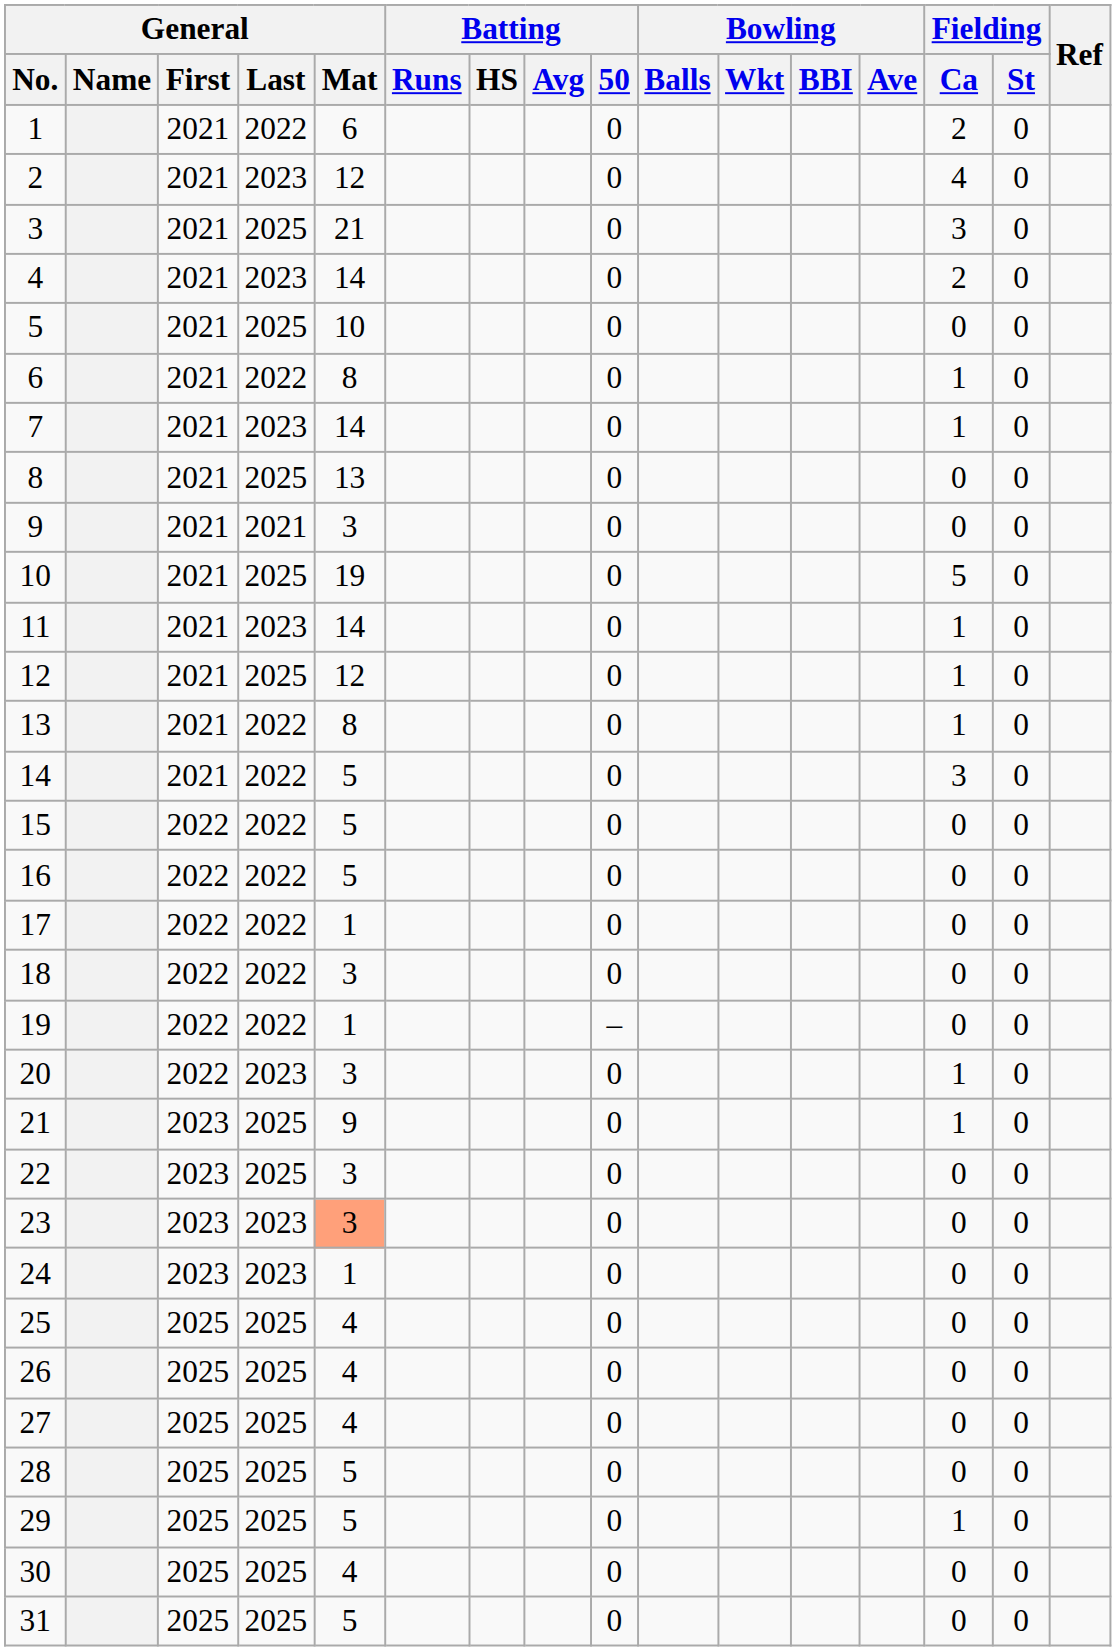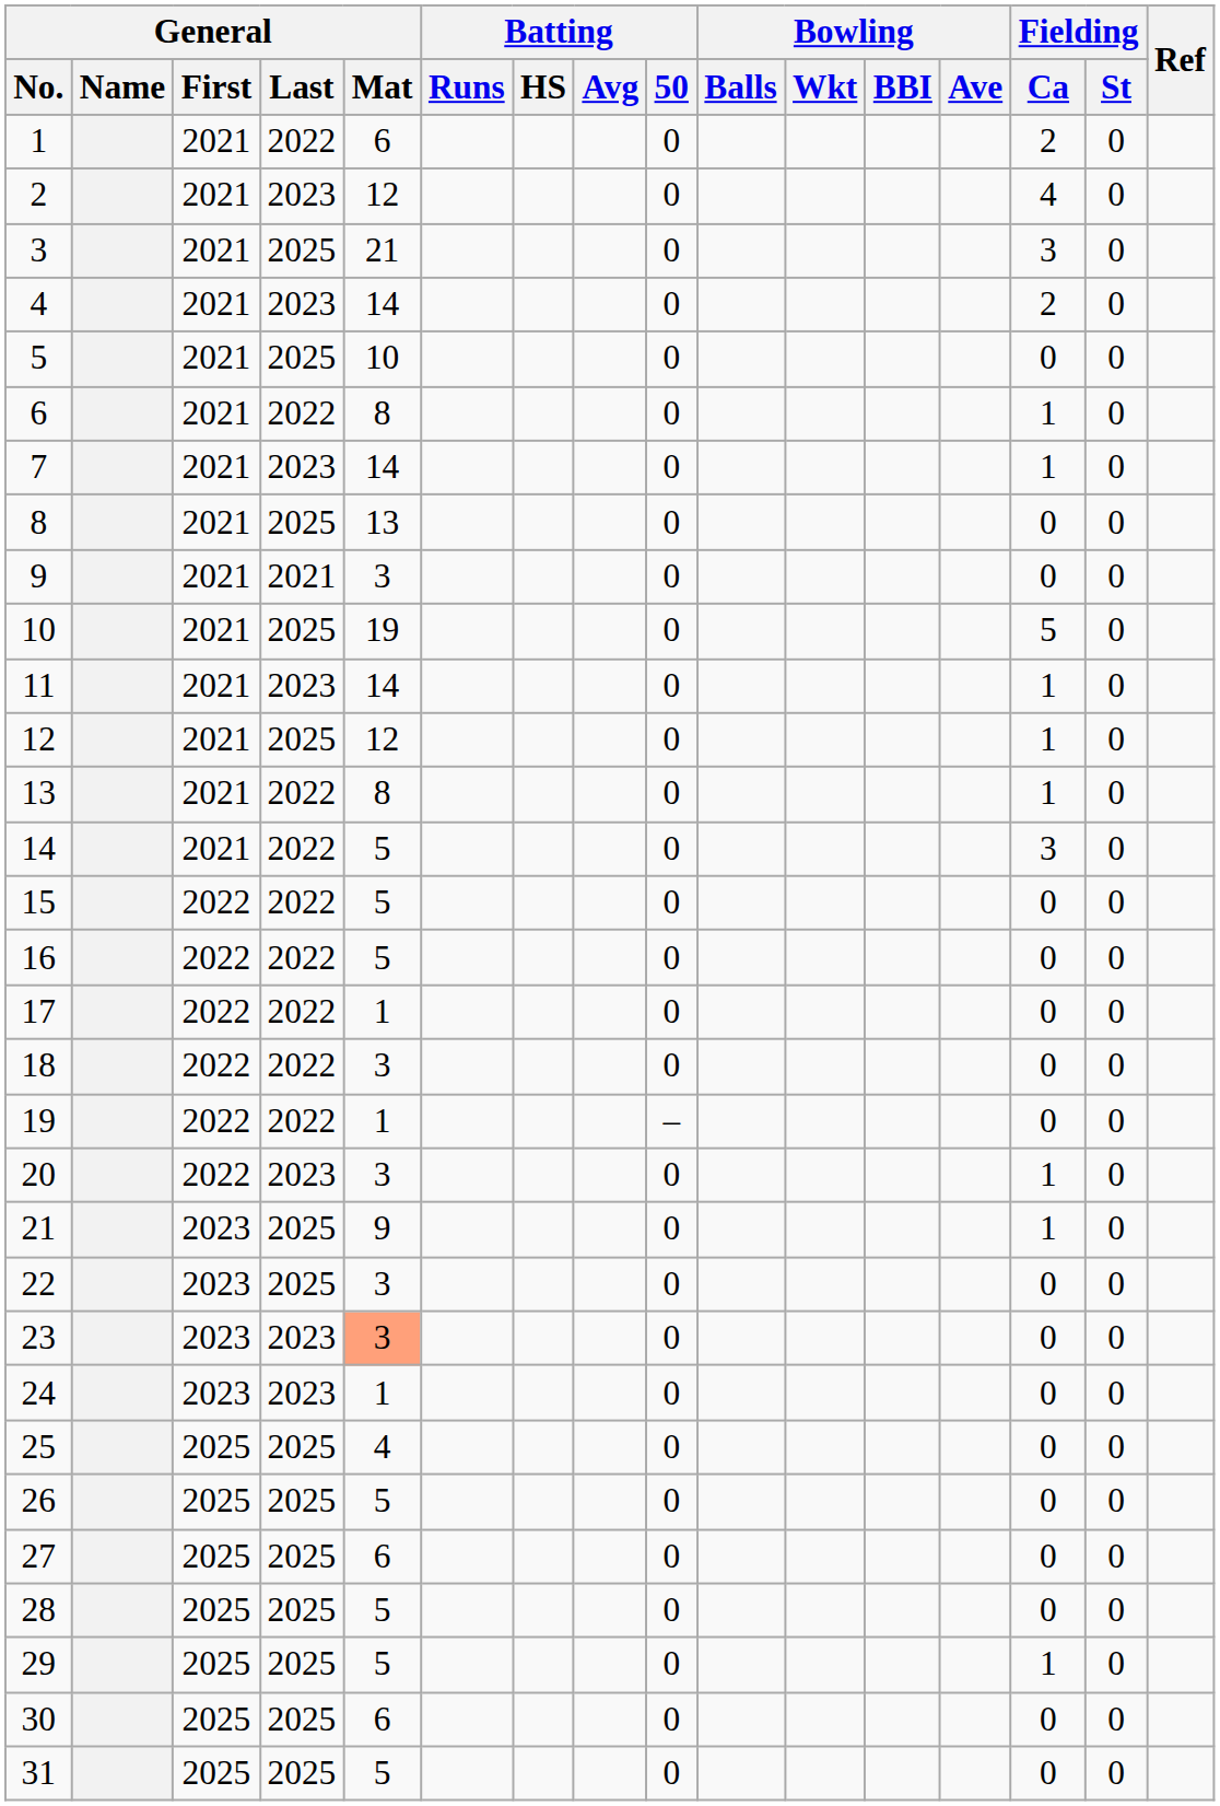26 | General / Mat: 4 -> 5
27 | General / Mat: 4 -> 6
30 | General / Mat: 4 -> 6
